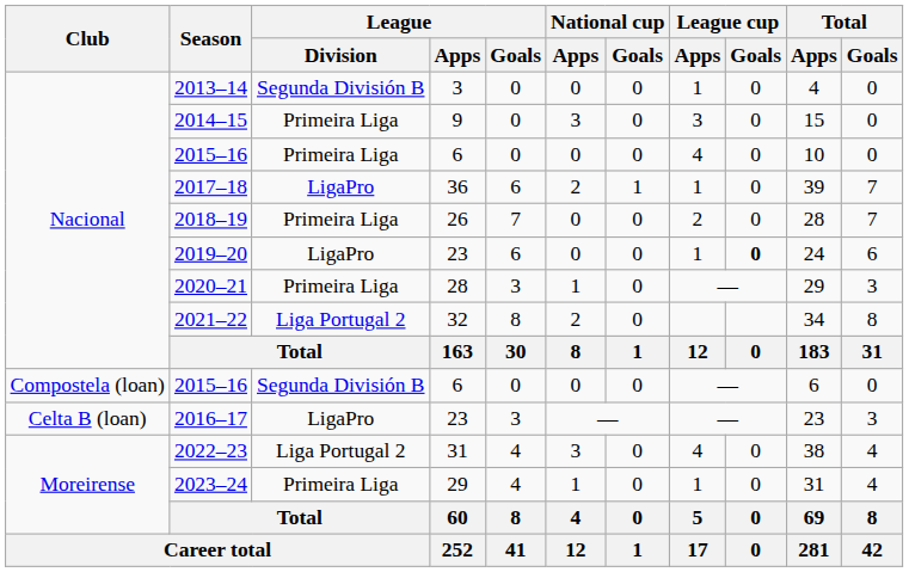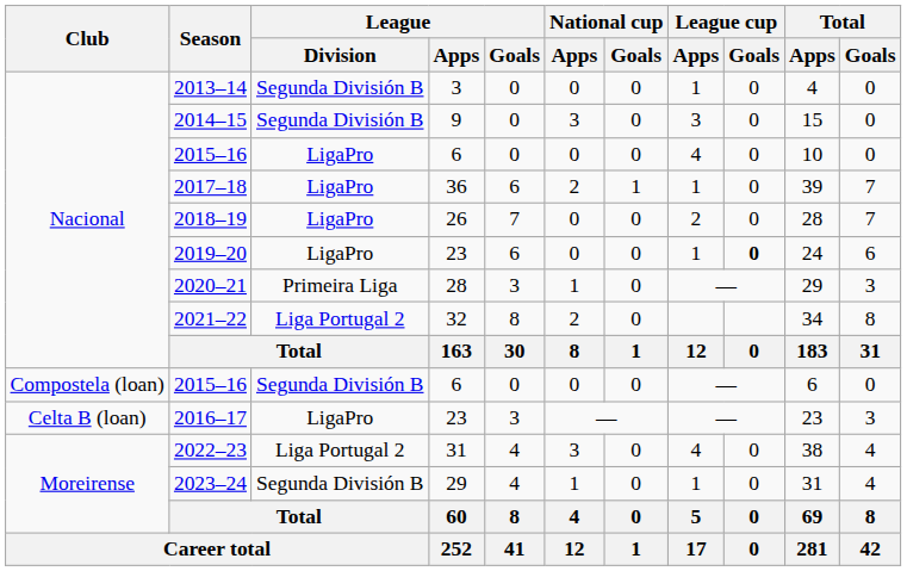2014–15 | League / Division: Primeira Liga -> Segunda División B
Nacional / 2015–16 | League / Division: Primeira Liga -> LigaPro
2018–19 | League / Division: Primeira Liga -> LigaPro
2023–24 | League / Division: Primeira Liga -> Segunda División B
